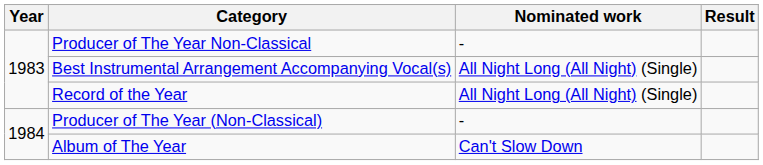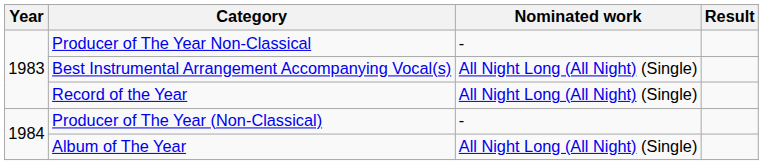Album of The Year | Nominated work: Can't Slow Down -> All Night Long (All Night) (Single)
